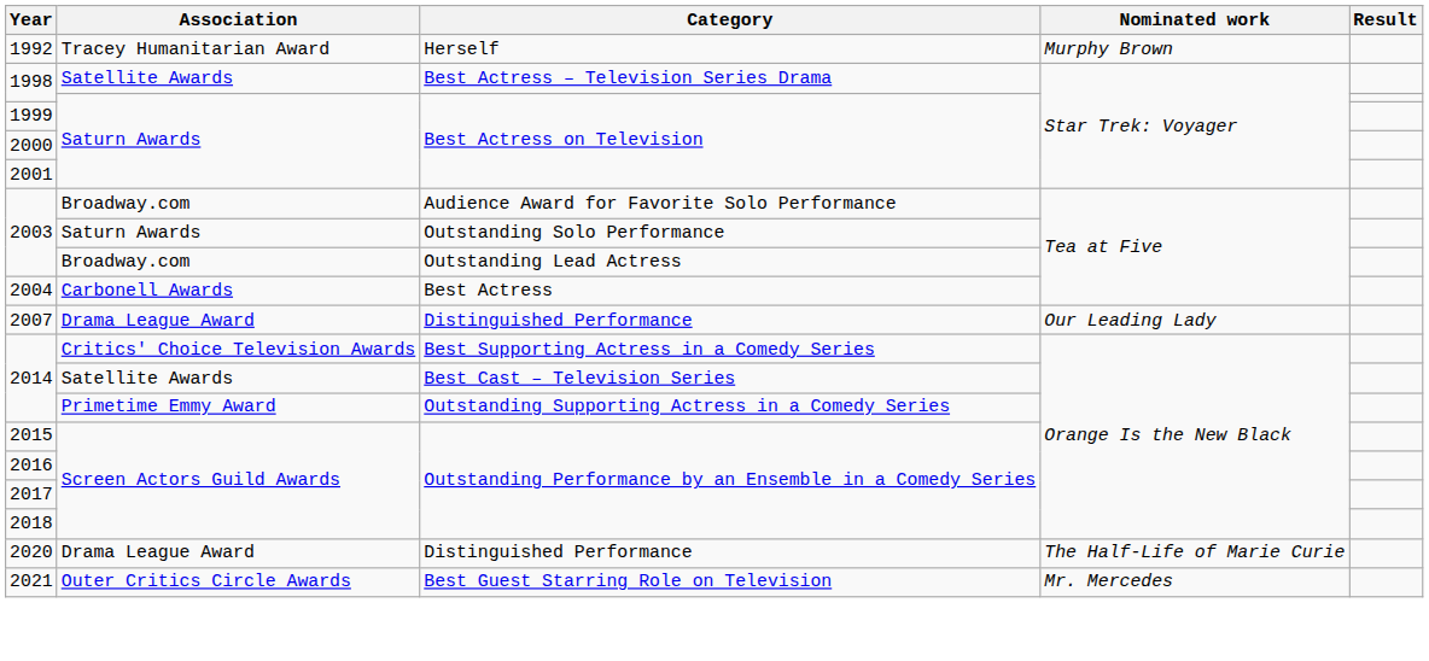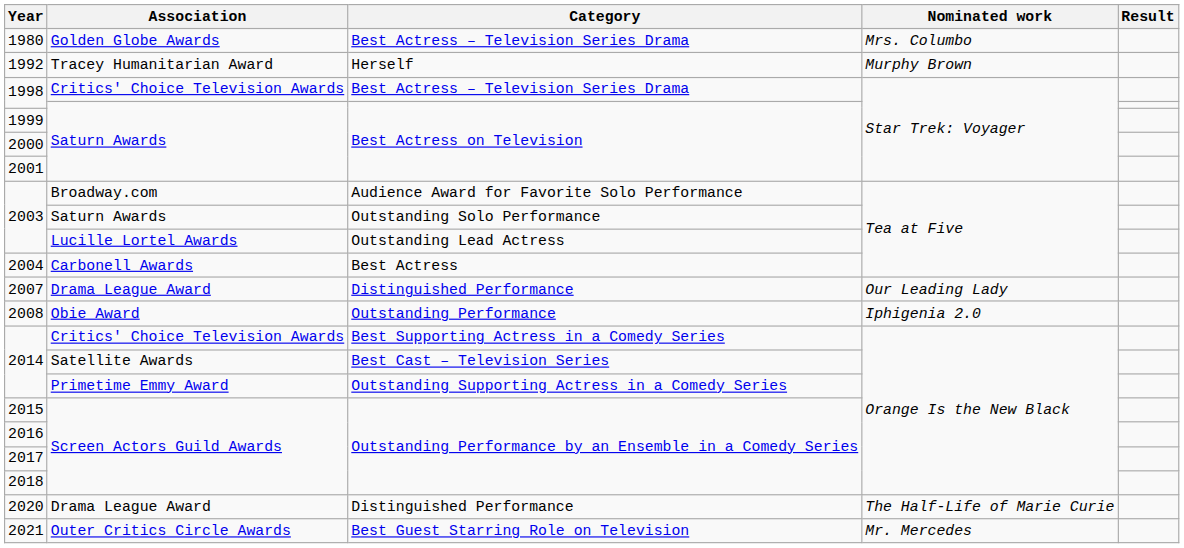+ row: 1980 | Golden Globe Awards | Best Actress – Television Series Drama | Mrs. Columbo
1998 / Best Actress – Television Series Drama | Association: Satellite Awards -> Critics' Choice Television Awards
2003 / Outstanding Lead Actress | Association: Broadway.com -> Lucille Lortel Awards
+ row: 2008 | Obie Award | Outstanding Performance | Iphigenia 2.0
